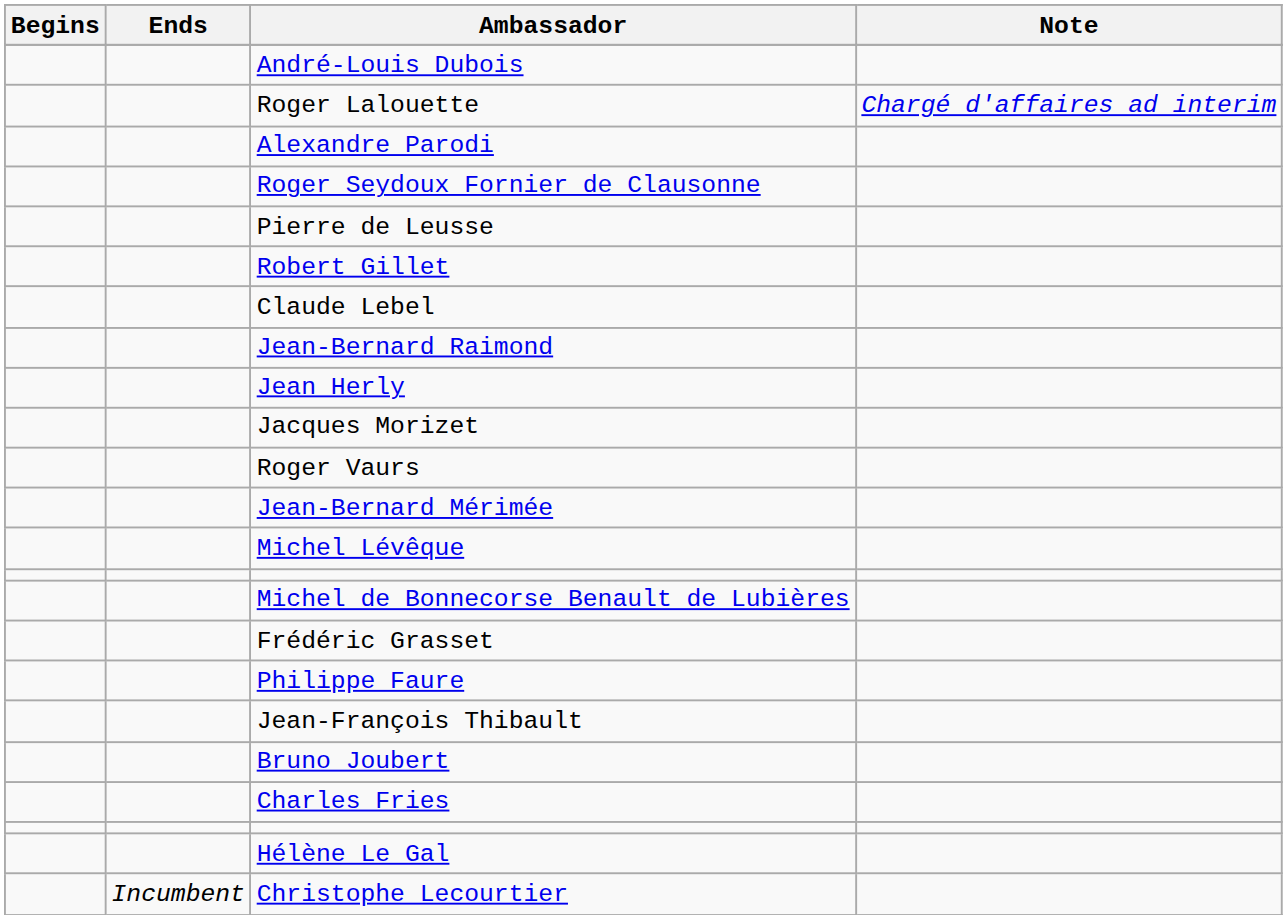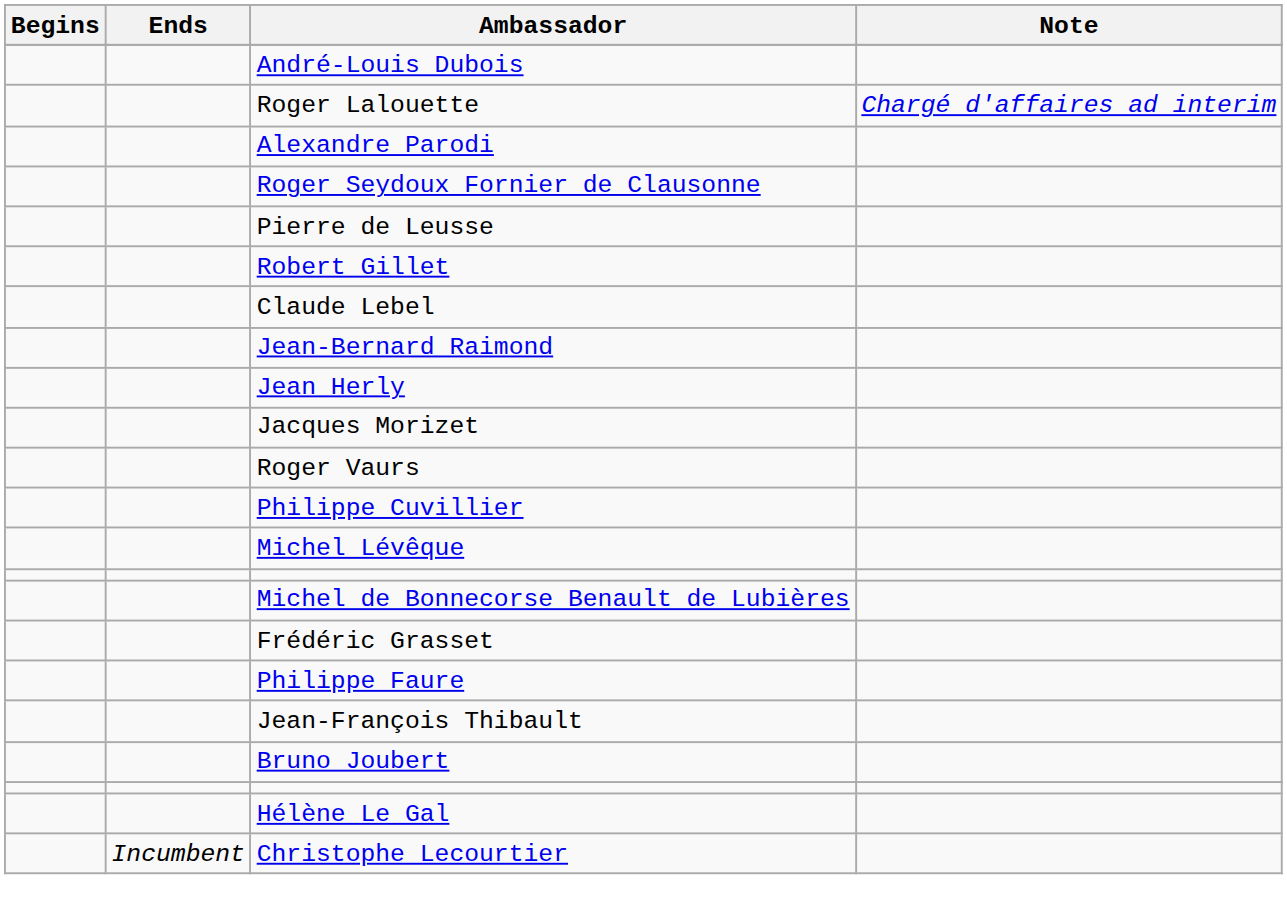+ row: Philippe Cuvillier
- row: Jean-Bernard Mérimée
- row: Charles Fries
